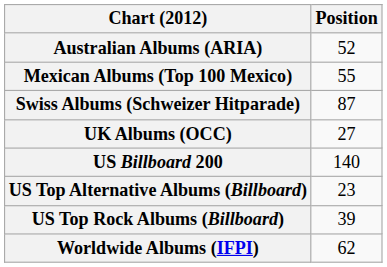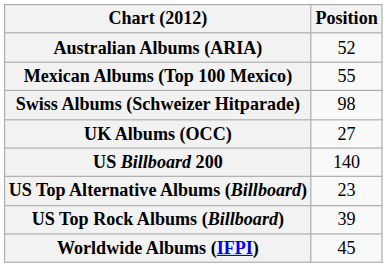Swiss Albums (Schweizer Hitparade) | Position: 87 -> 98
Worldwide Albums (IFPI) | Position: 62 -> 45
